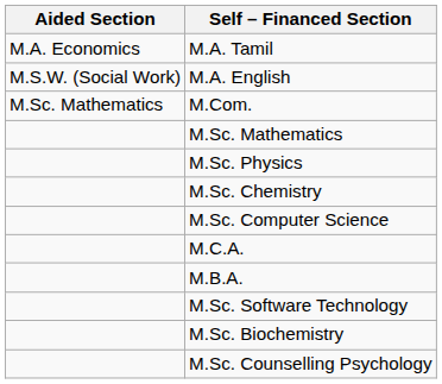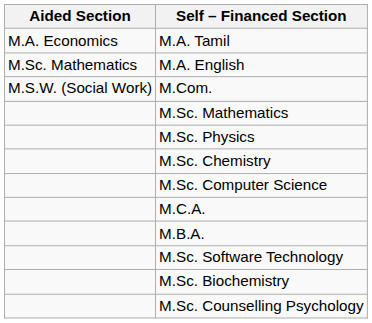M.A. English | Aided Section: M.S.W. (Social Work) -> M.Sc. Mathematics
M.Com. | Aided Section: M.Sc. Mathematics -> M.S.W. (Social Work)
